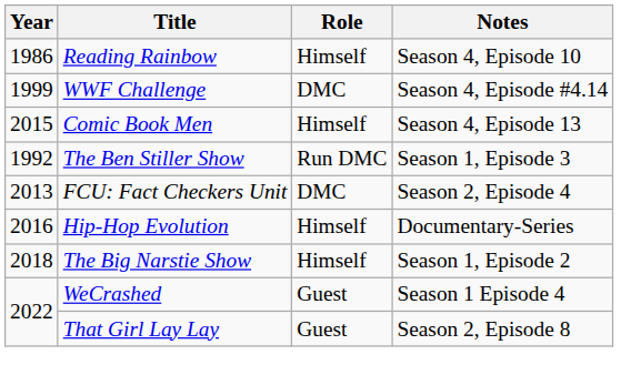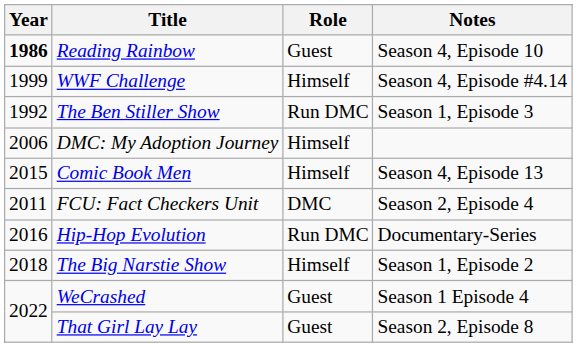Reading Rainbow | Year: normal -> bold
Reading Rainbow | Role: Himself -> Guest
WWF Challenge | Role: DMC -> Himself
rows swapped: The Ben Stiller Show <-> Comic Book Men
+ row: 2006 | DMC: My Adoption Journey | Himself
FCU: Fact Checkers Unit | Year: 2013 -> 2011
Hip-Hop Evolution | Role: Himself -> Run DMC
